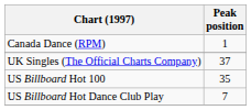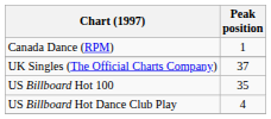US Billboard Hot Dance Club Play | Peak position: 7 -> 4
